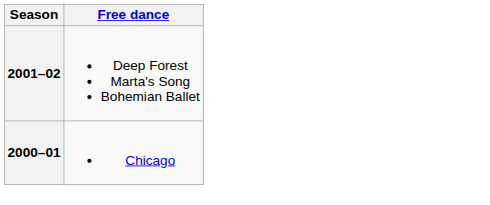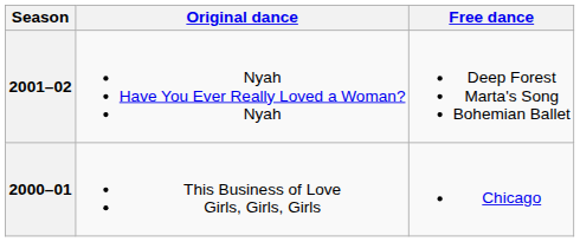+ column: Original dance | Nyah Have You Ever Really Loved a Woman? Nyah | This Business of Love Girls, Girls, Girls
